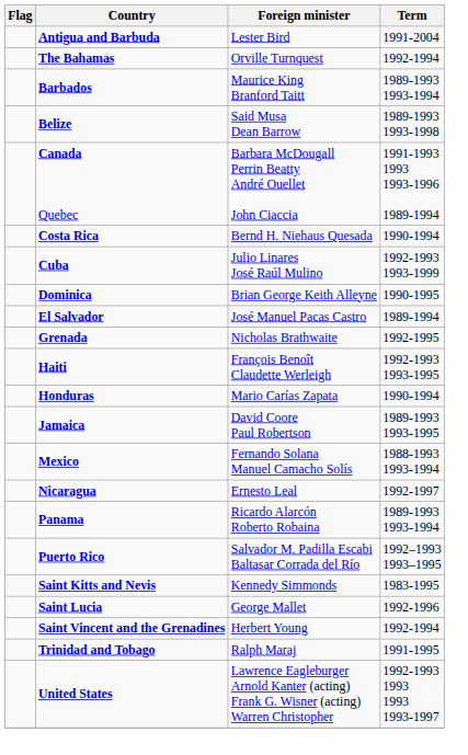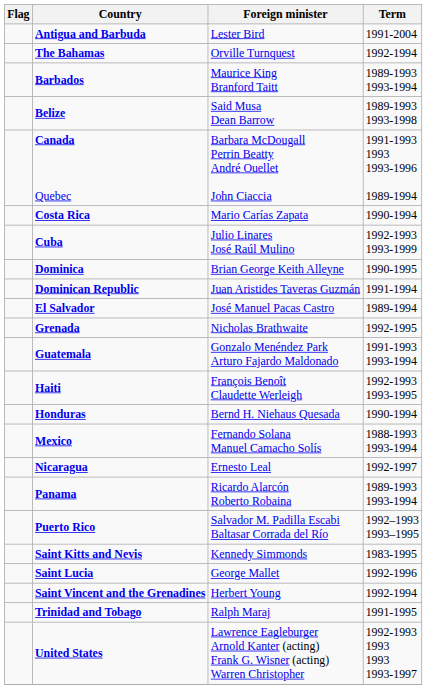Costa Rica | Foreign minister: Bernd H. Niehaus Quesada -> Mario Carías Zapata
+ row: Dominican Republic | Juan Aristides Taveras Guzmán | 1991-1994
+ row: Guatemala | Gonzalo Menéndez Park Arturo Fajardo Maldonado | 1991-1993 1993-1994
Honduras | Foreign minister: Mario Carías Zapata -> Bernd H. Niehaus Quesada
- row: Jamaica | David Coore Paul Robertson | 1989-1993 1993-1995
